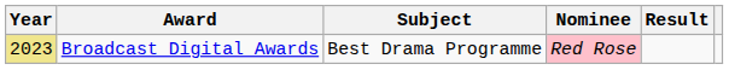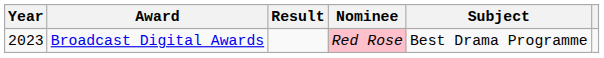columns swapped: Subject <-> Result
Broadcast Digital Awards | Year: khaki background -> no background
